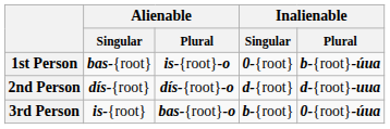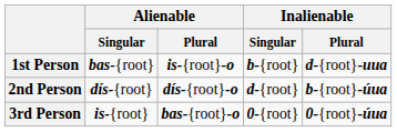1st Person | Inalienable / Singular: 0-{root} -> b-{root}
1st Person | Inalienable / Plural: b-{root}-úua -> d-{root}-uua
2nd Person | Inalienable / Plural: d-{root}-uua -> b-{root}-úua
3rd Person | Inalienable / Singular: b-{root} -> 0-{root}
